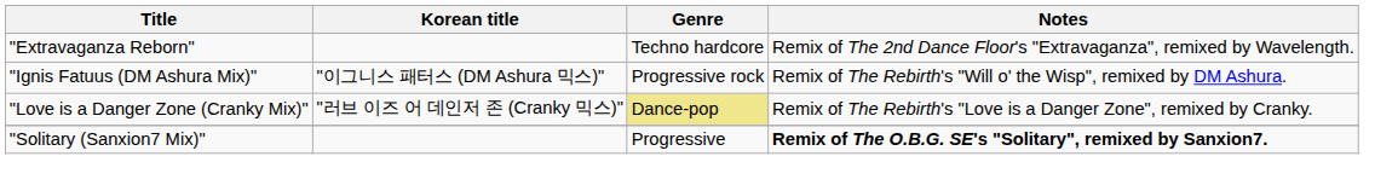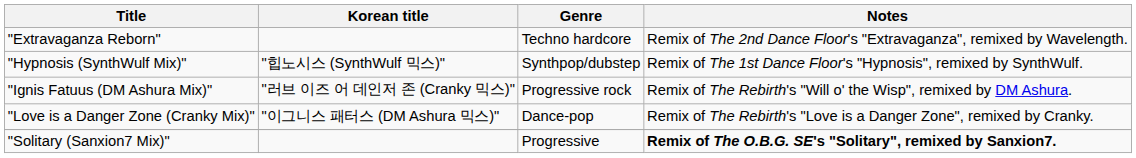+ row: "Hypnosis (SynthWulf Mix)" | "힙노시스 (SynthWulf 믹스)" | Synthpop/dubstep | Remix of The 1st Dance Floor's "Hypnosis", remixed by SynthWulf.
"Ignis Fatuus (DM Ashura Mix)" | Korean title: "이그니스 패터스 (DM Ashura 믹스)" -> "러브 이즈 어 데인저 존 (Cranky 믹스)"
"Love is a Danger Zone (Cranky Mix)" | Korean title: "러브 이즈 어 데인저 존 (Cranky 믹스)" -> "이그니스 패터스 (DM Ashura 믹스)"
"Love is a Danger Zone (Cranky Mix)" | Genre: khaki background -> no background
